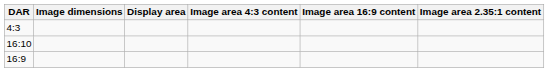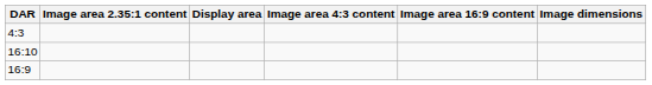columns swapped: Image dimensions <-> Image area 2.35:1 content
